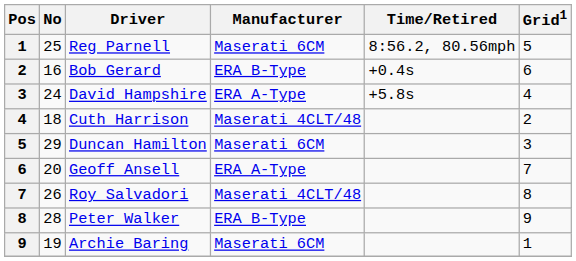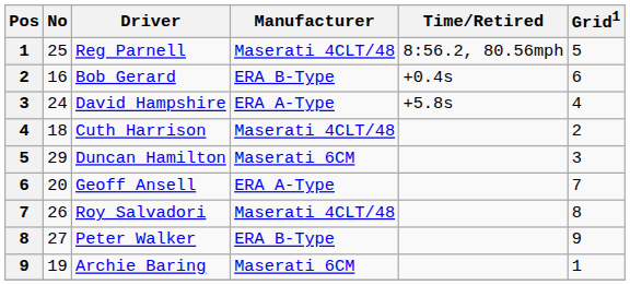Reg Parnell | Manufacturer: Maserati 6CM -> Maserati 4CLT/48
Peter Walker | No: 28 -> 27
